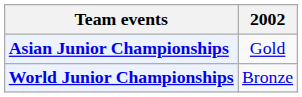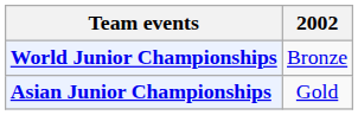rows swapped: Asian Junior Championships <-> World Junior Championships
